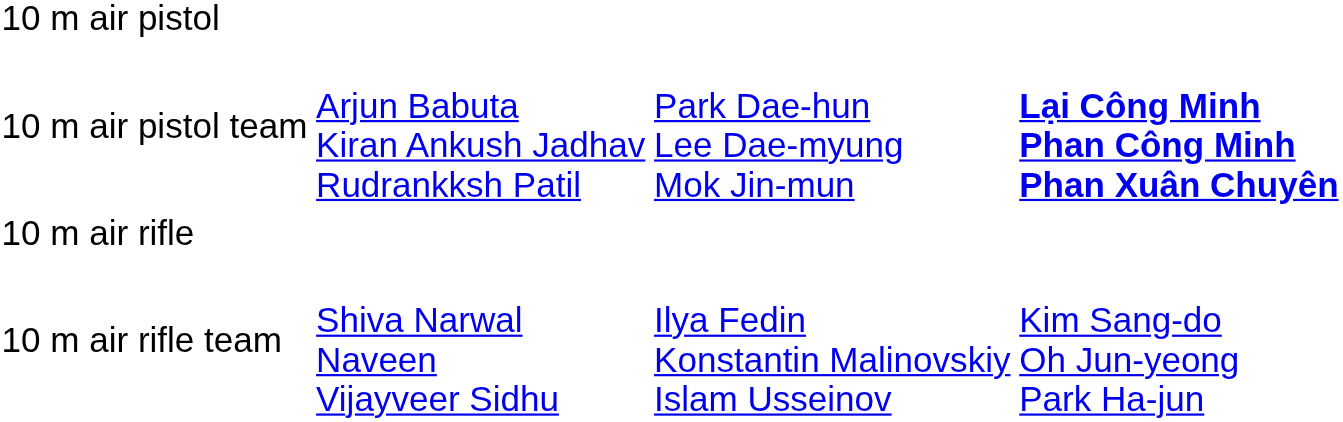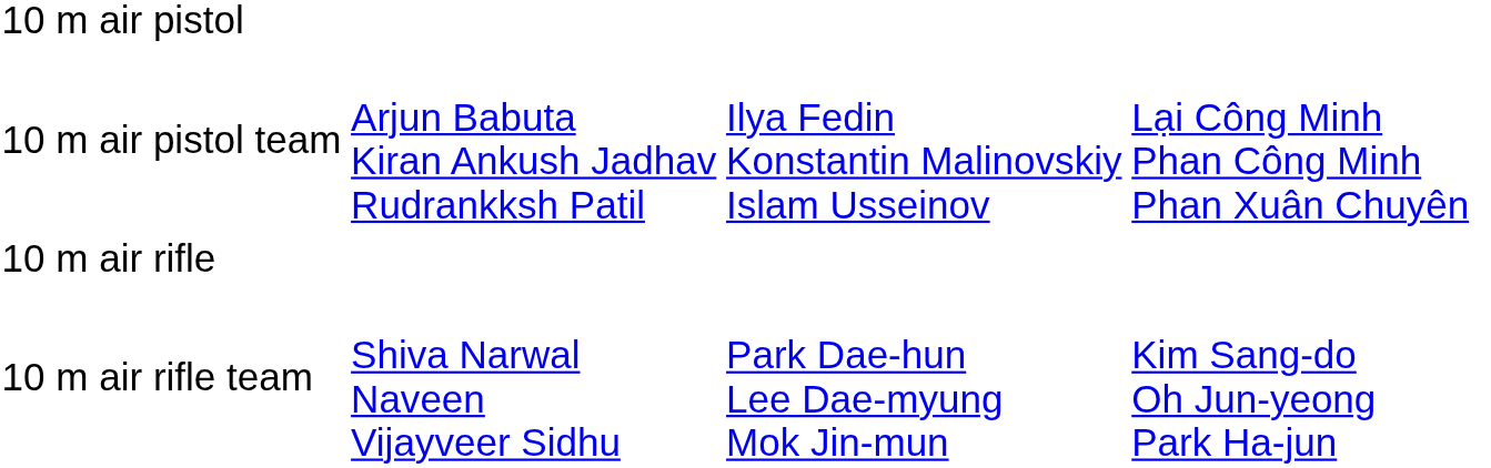10 m air pistol team | column 3: Park Dae-hun Lee Dae-myung Mok Jin-mun -> Ilya Fedin Konstantin Malinovskiy Islam Usseinov
10 m air pistol team | column 4: bold -> normal
10 m air rifle team | column 3: Ilya Fedin Konstantin Malinovskiy Islam Usseinov -> Park Dae-hun Lee Dae-myung Mok Jin-mun
